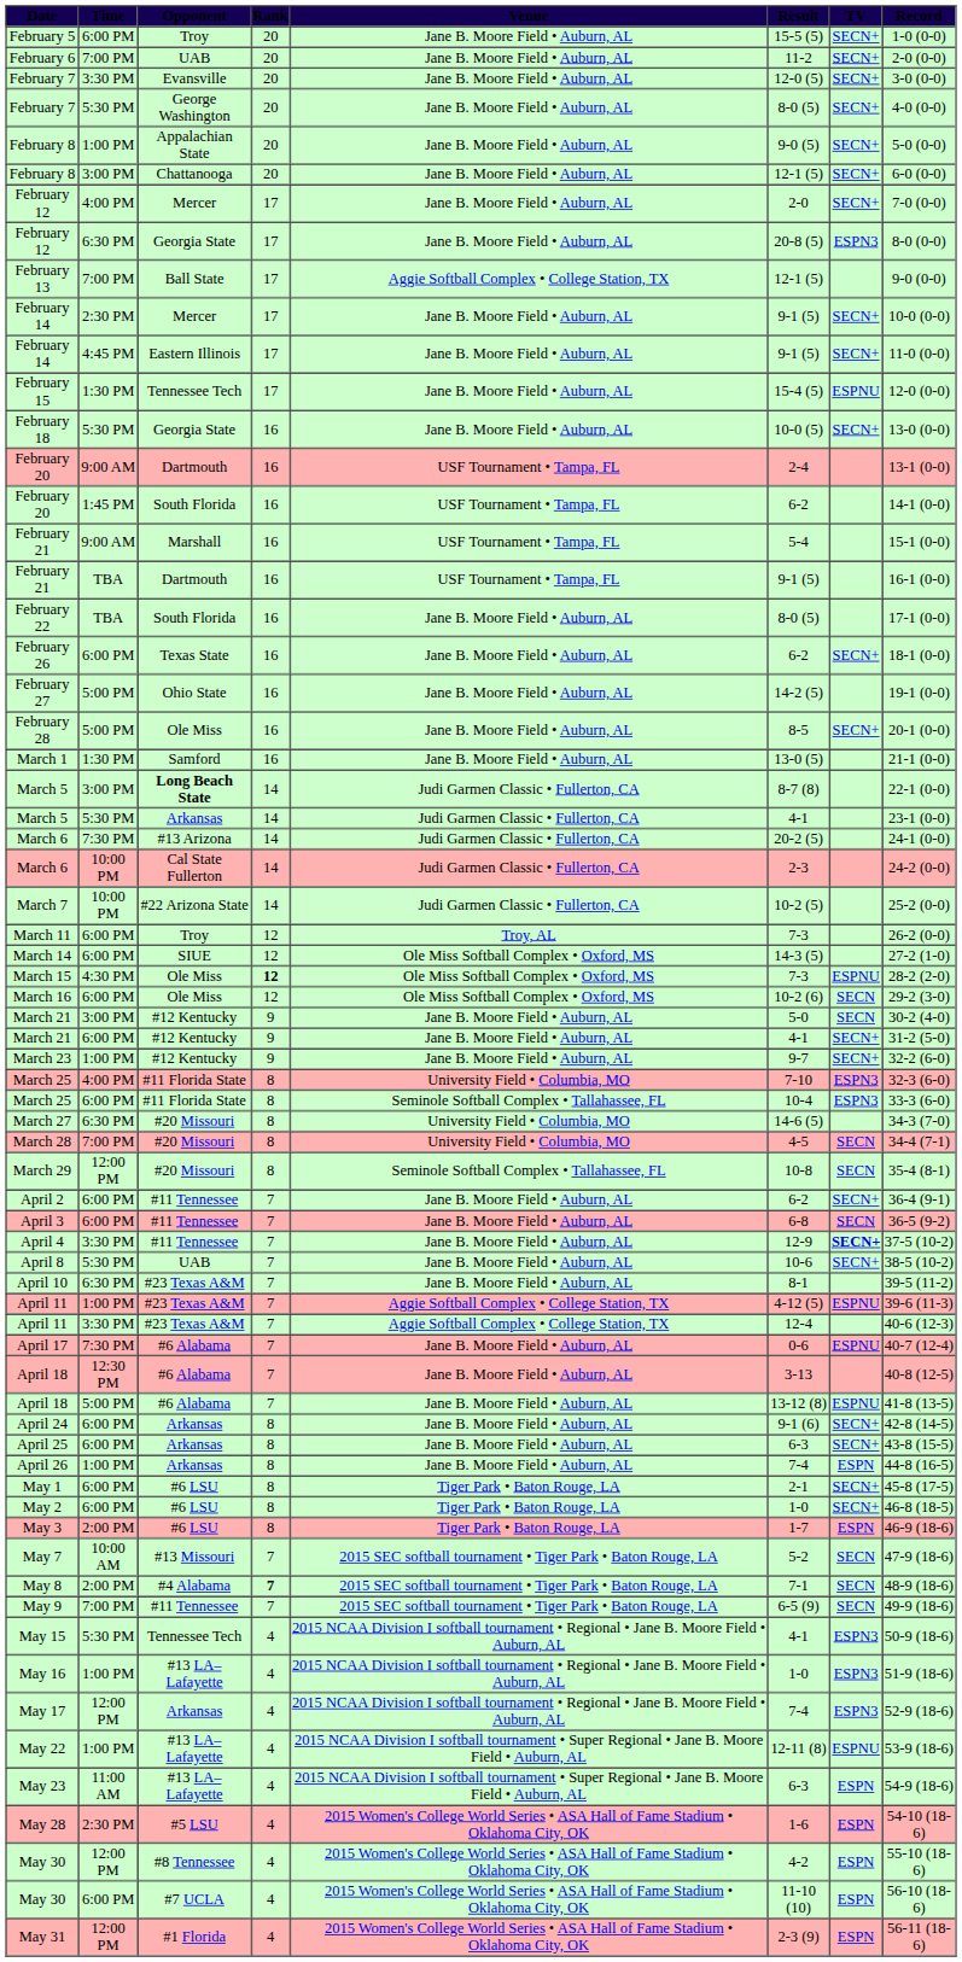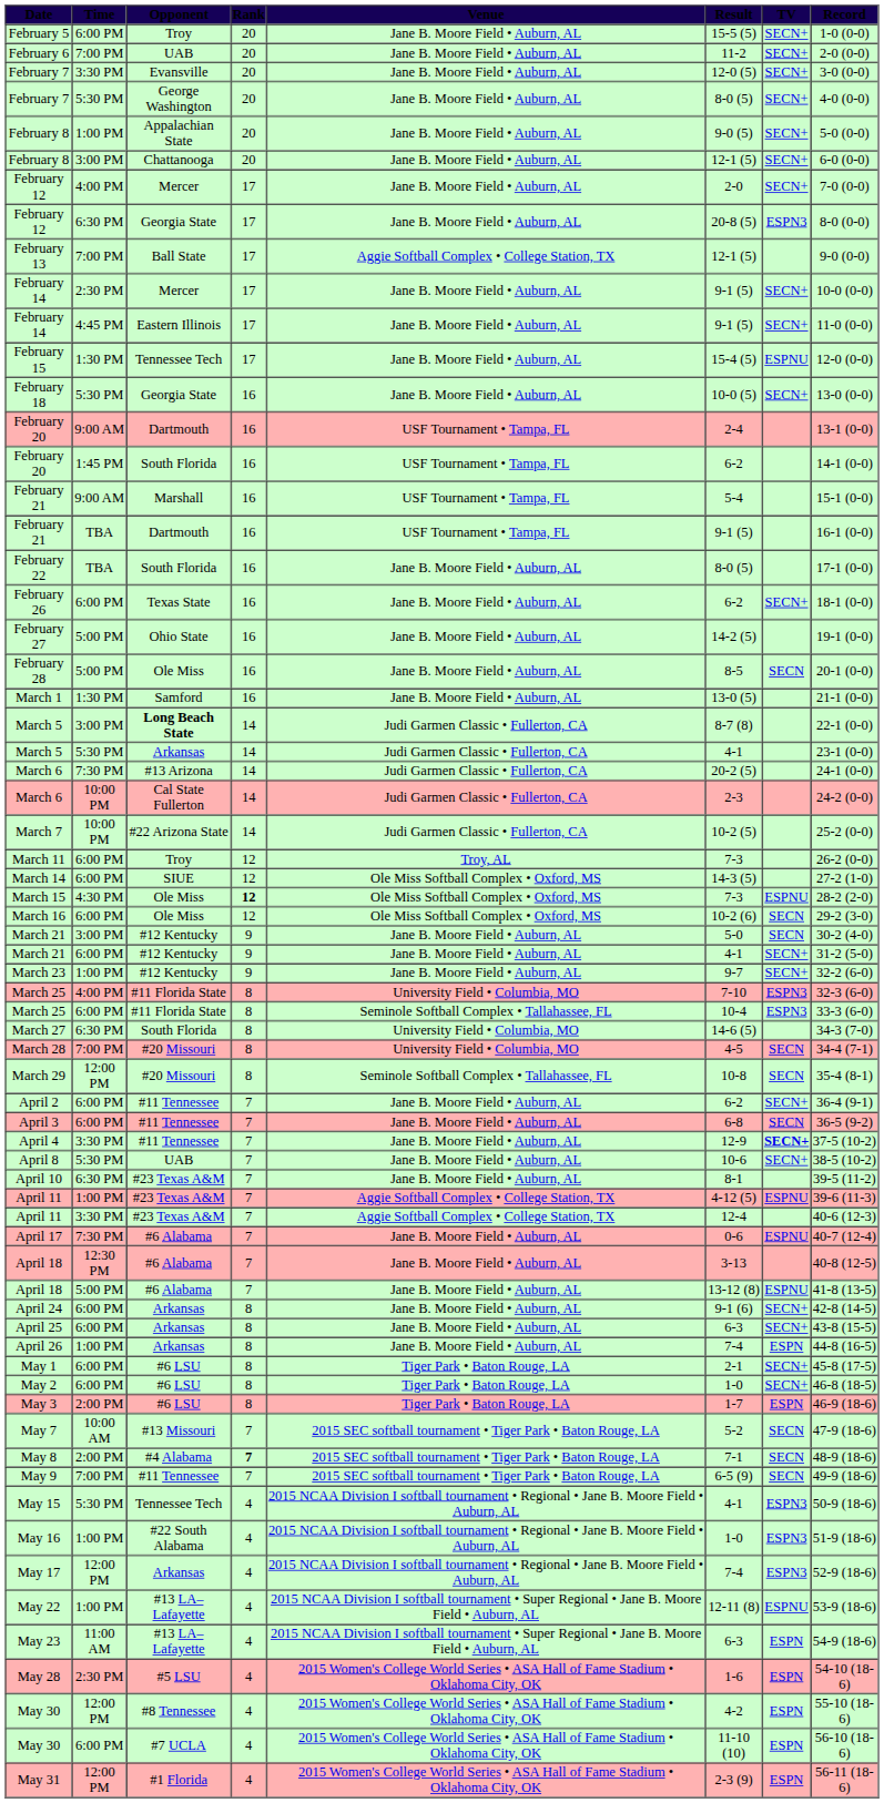February 28 | TV: SECN+ -> SECN
March 27 | Opponent: #20 Missouri -> South Florida
May 16 | Opponent: #13 LA–Lafayette -> #22 South Alabama
